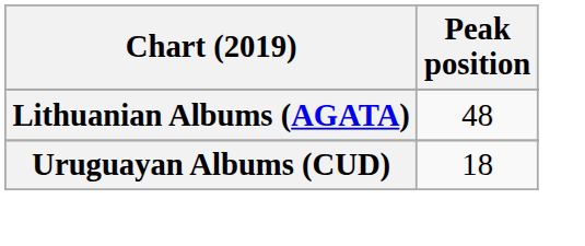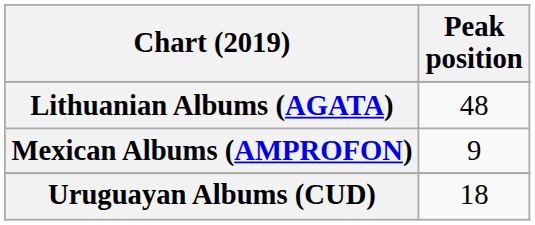+ row: Mexican Albums (AMPROFON) | 9
